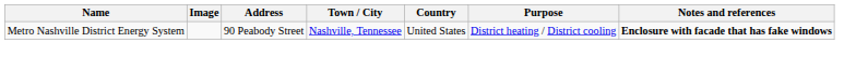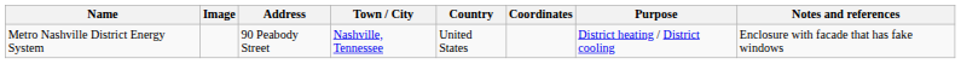+ column: Coordinates
Metro Nashville District Energy System | Notes and references: bold -> normal
